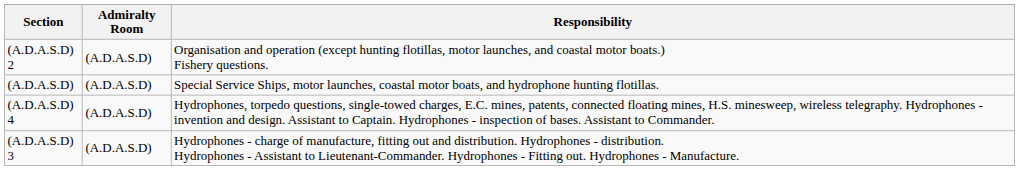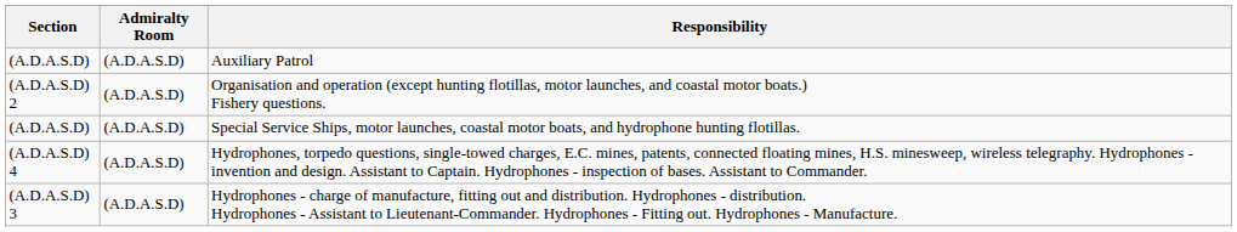+ row: (A.D.A.S.D) | (A.D.A.S.D) | Auxiliary Patrol
